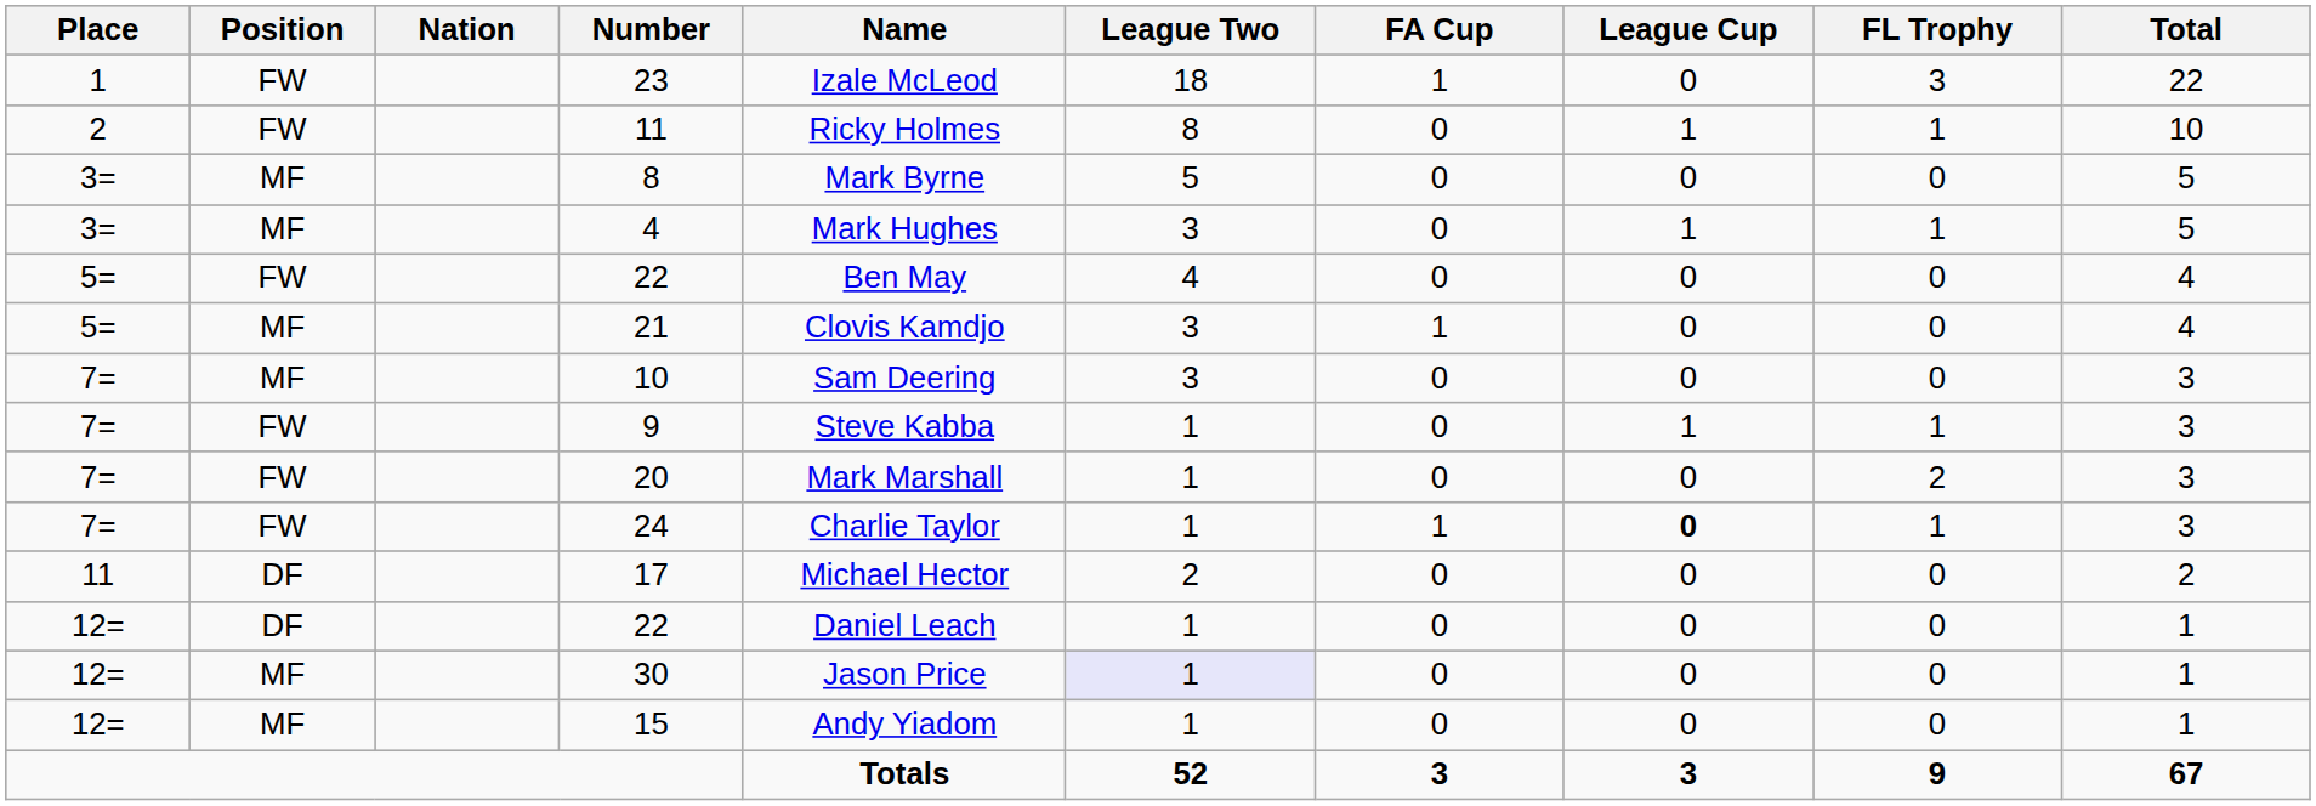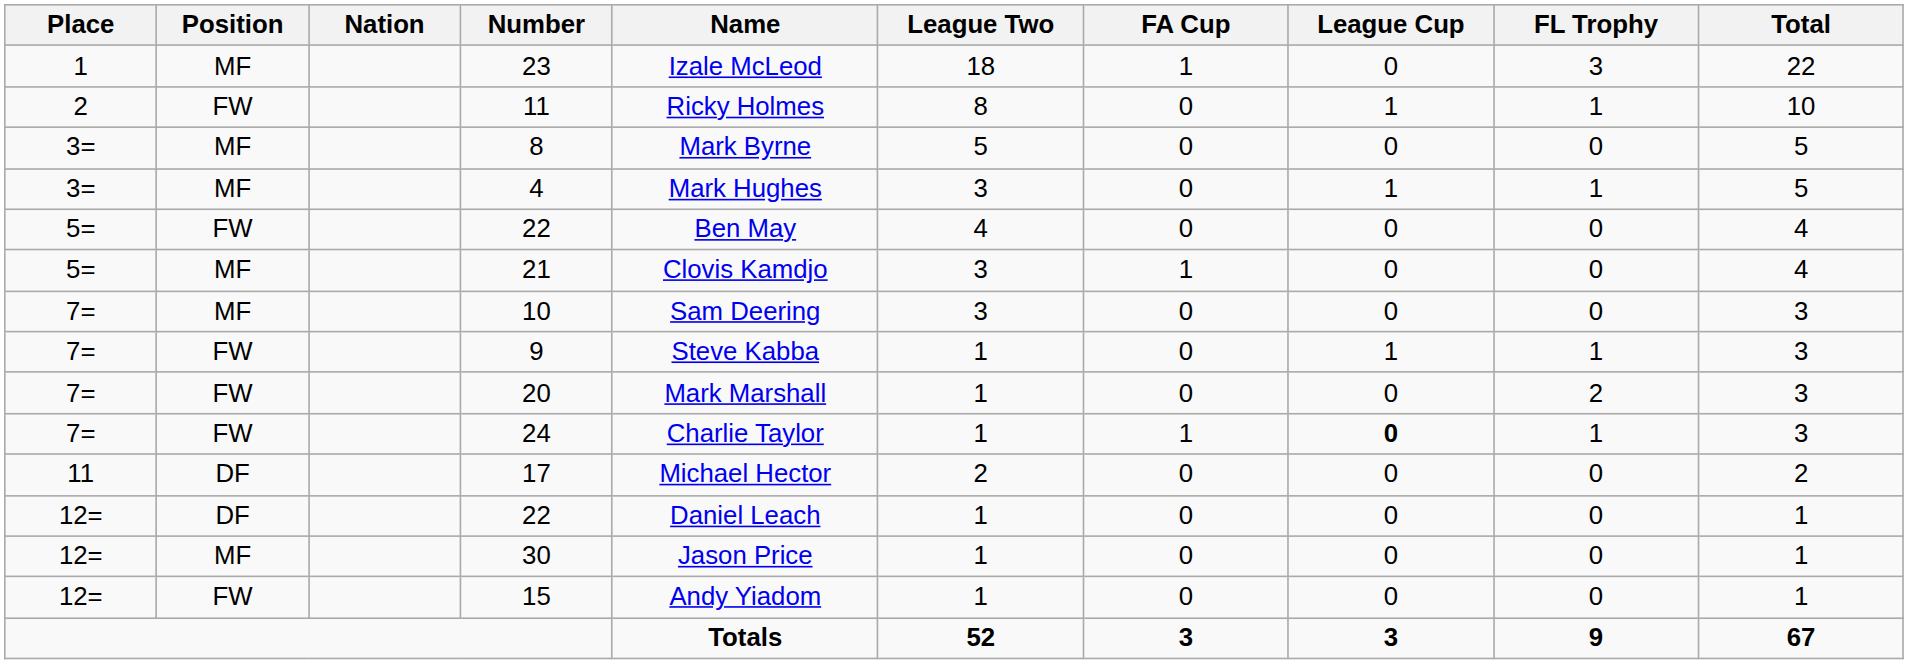23 | Position: FW -> MF
30 | League Two: lavender background -> no background
15 | Position: MF -> FW
